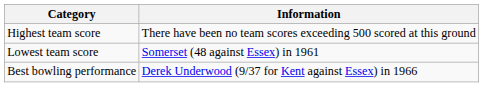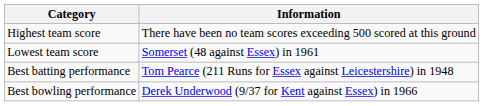+ row: Best batting performance | Tom Pearce (211 Runs for Essex against Leicestershire) in 1948
